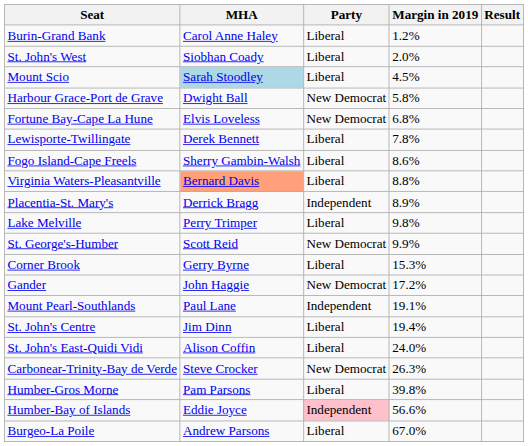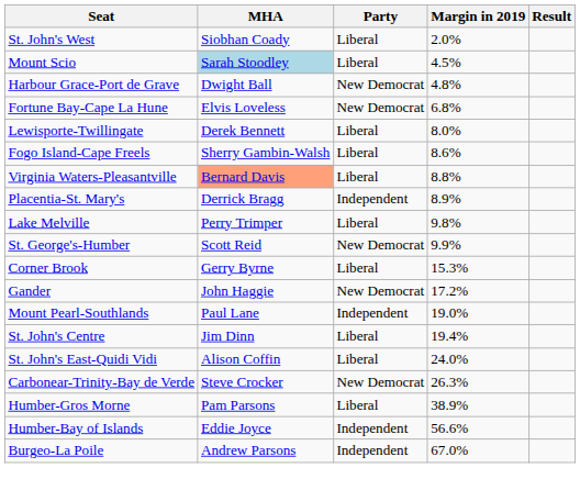- row: Burin-Grand Bank | Carol Anne Haley | Liberal | 1.2%
Harbour Grace-Port de Grave | Margin in 2019: 5.8% -> 4.8%
Lewisporte-Twillingate | Margin in 2019: 7.8% -> 8.0%
Mount Pearl-Southlands | Margin in 2019: 19.1% -> 19.0%
Humber-Gros Morne | Margin in 2019: 39.8% -> 38.9%
Humber-Bay of Islands | Party: pink background -> no background
Burgeo-La Poile | Party: Liberal -> Independent
